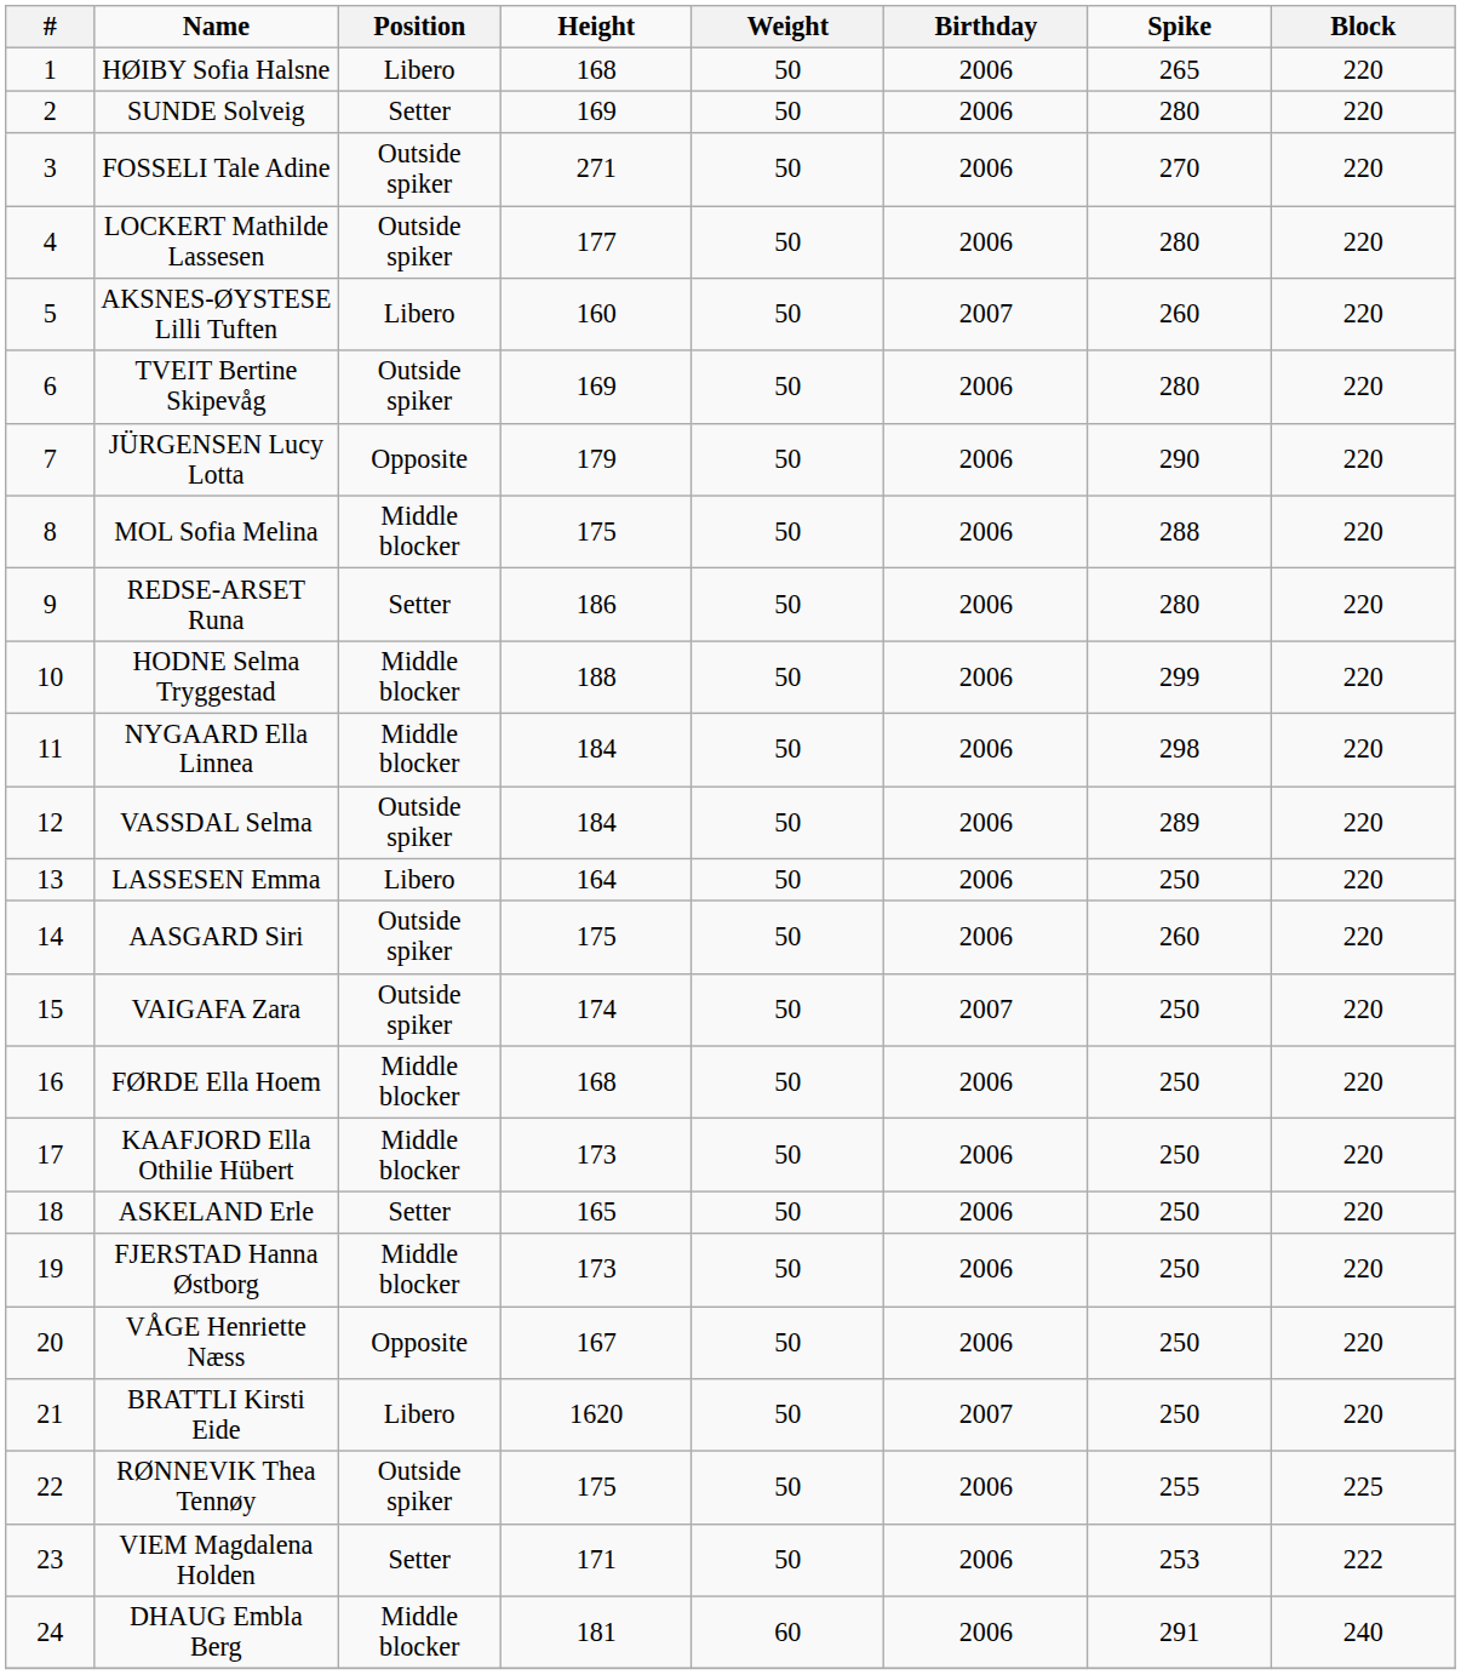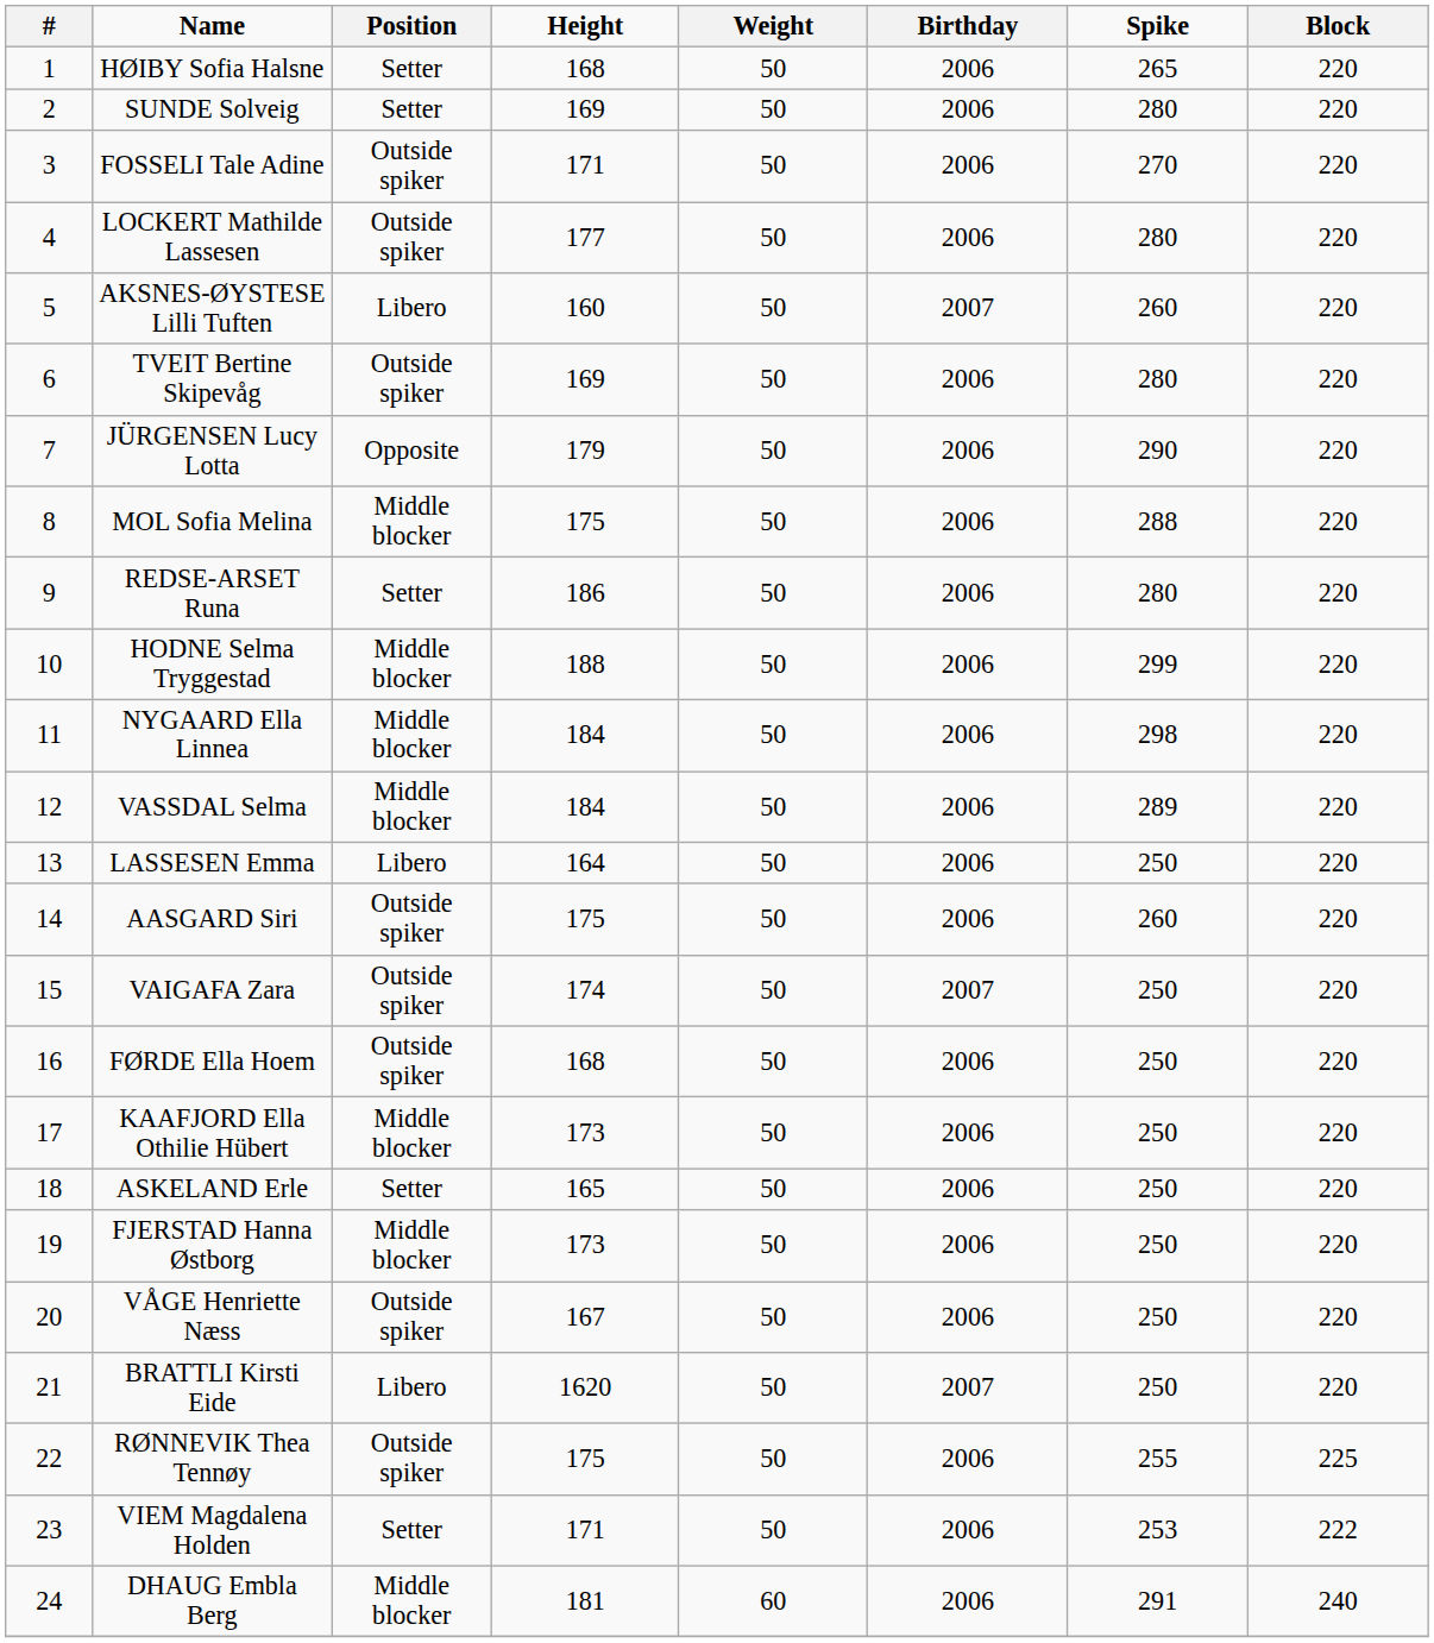HØIBY Sofia Halsne | Position: Libero -> Setter
FOSSELI Tale Adine | Height: 271 -> 171
VASSDAL Selma | Position: Outside spiker -> Middle blocker
FØRDE Ella Hoem | Position: Middle blocker -> Outside spiker
VÅGE Henriette Næss | Position: Opposite -> Outside spiker
